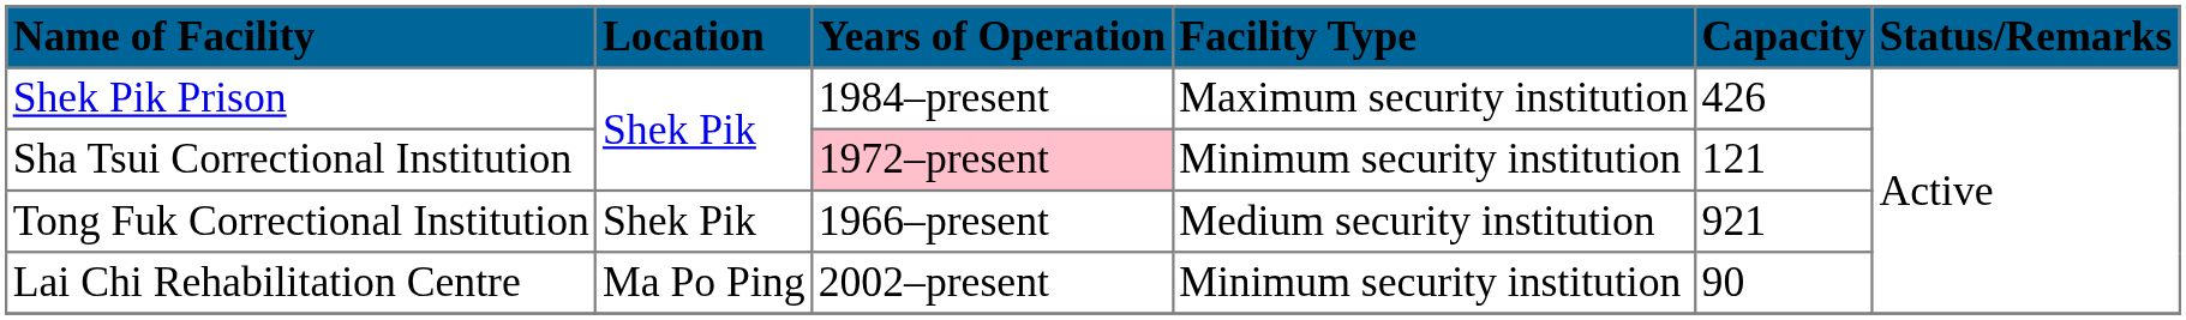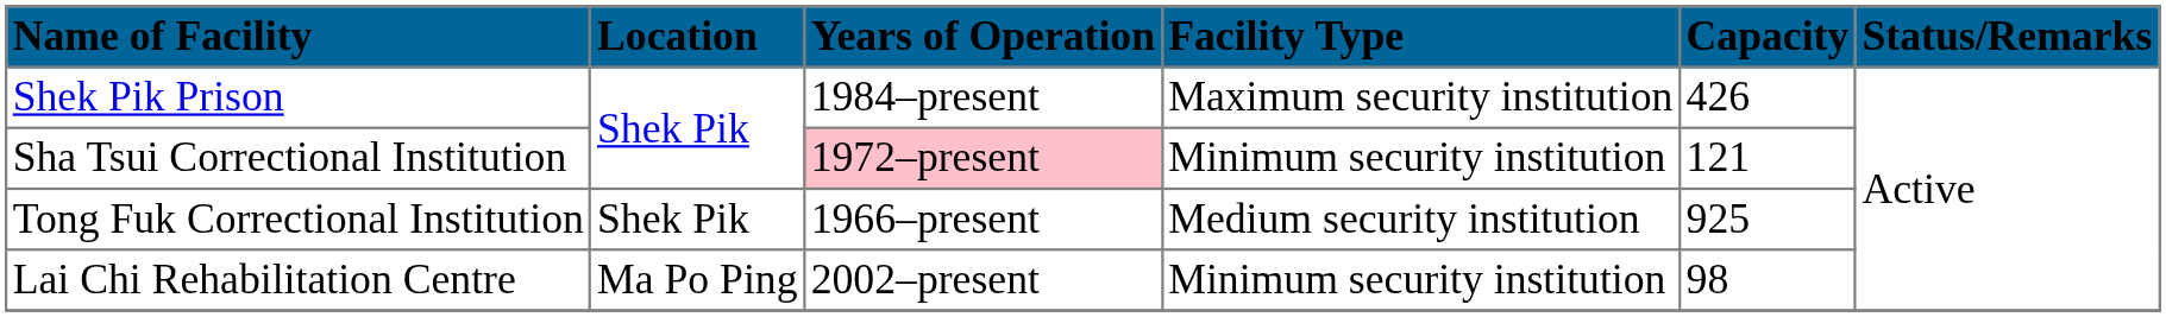Tong Fuk Correctional Institution | Capacity: 921 -> 925
Lai Chi Rehabilitation Centre | Capacity: 90 -> 98
